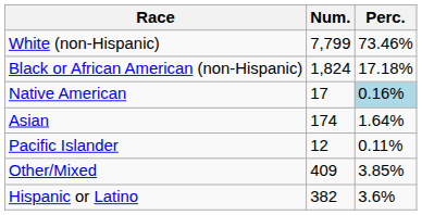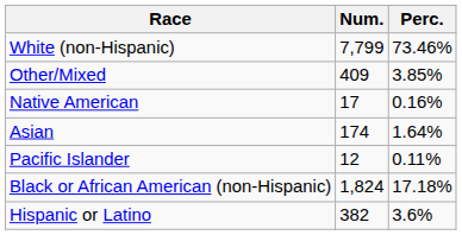rows swapped: Black or African American (non-Hispanic) <-> Other/Mixed
Native American | Perc.: lightblue background -> no background
